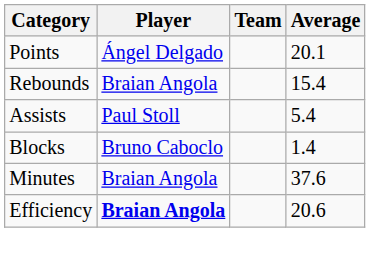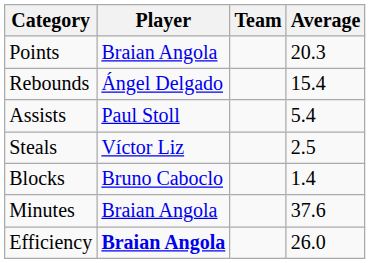Points | Player: Ángel Delgado -> Braian Angola
Points | Average: 20.1 -> 20.3
Rebounds | Player: Braian Angola -> Ángel Delgado
+ row: Steals | Víctor Liz | 2.5
Efficiency | Average: 20.6 -> 26.0
